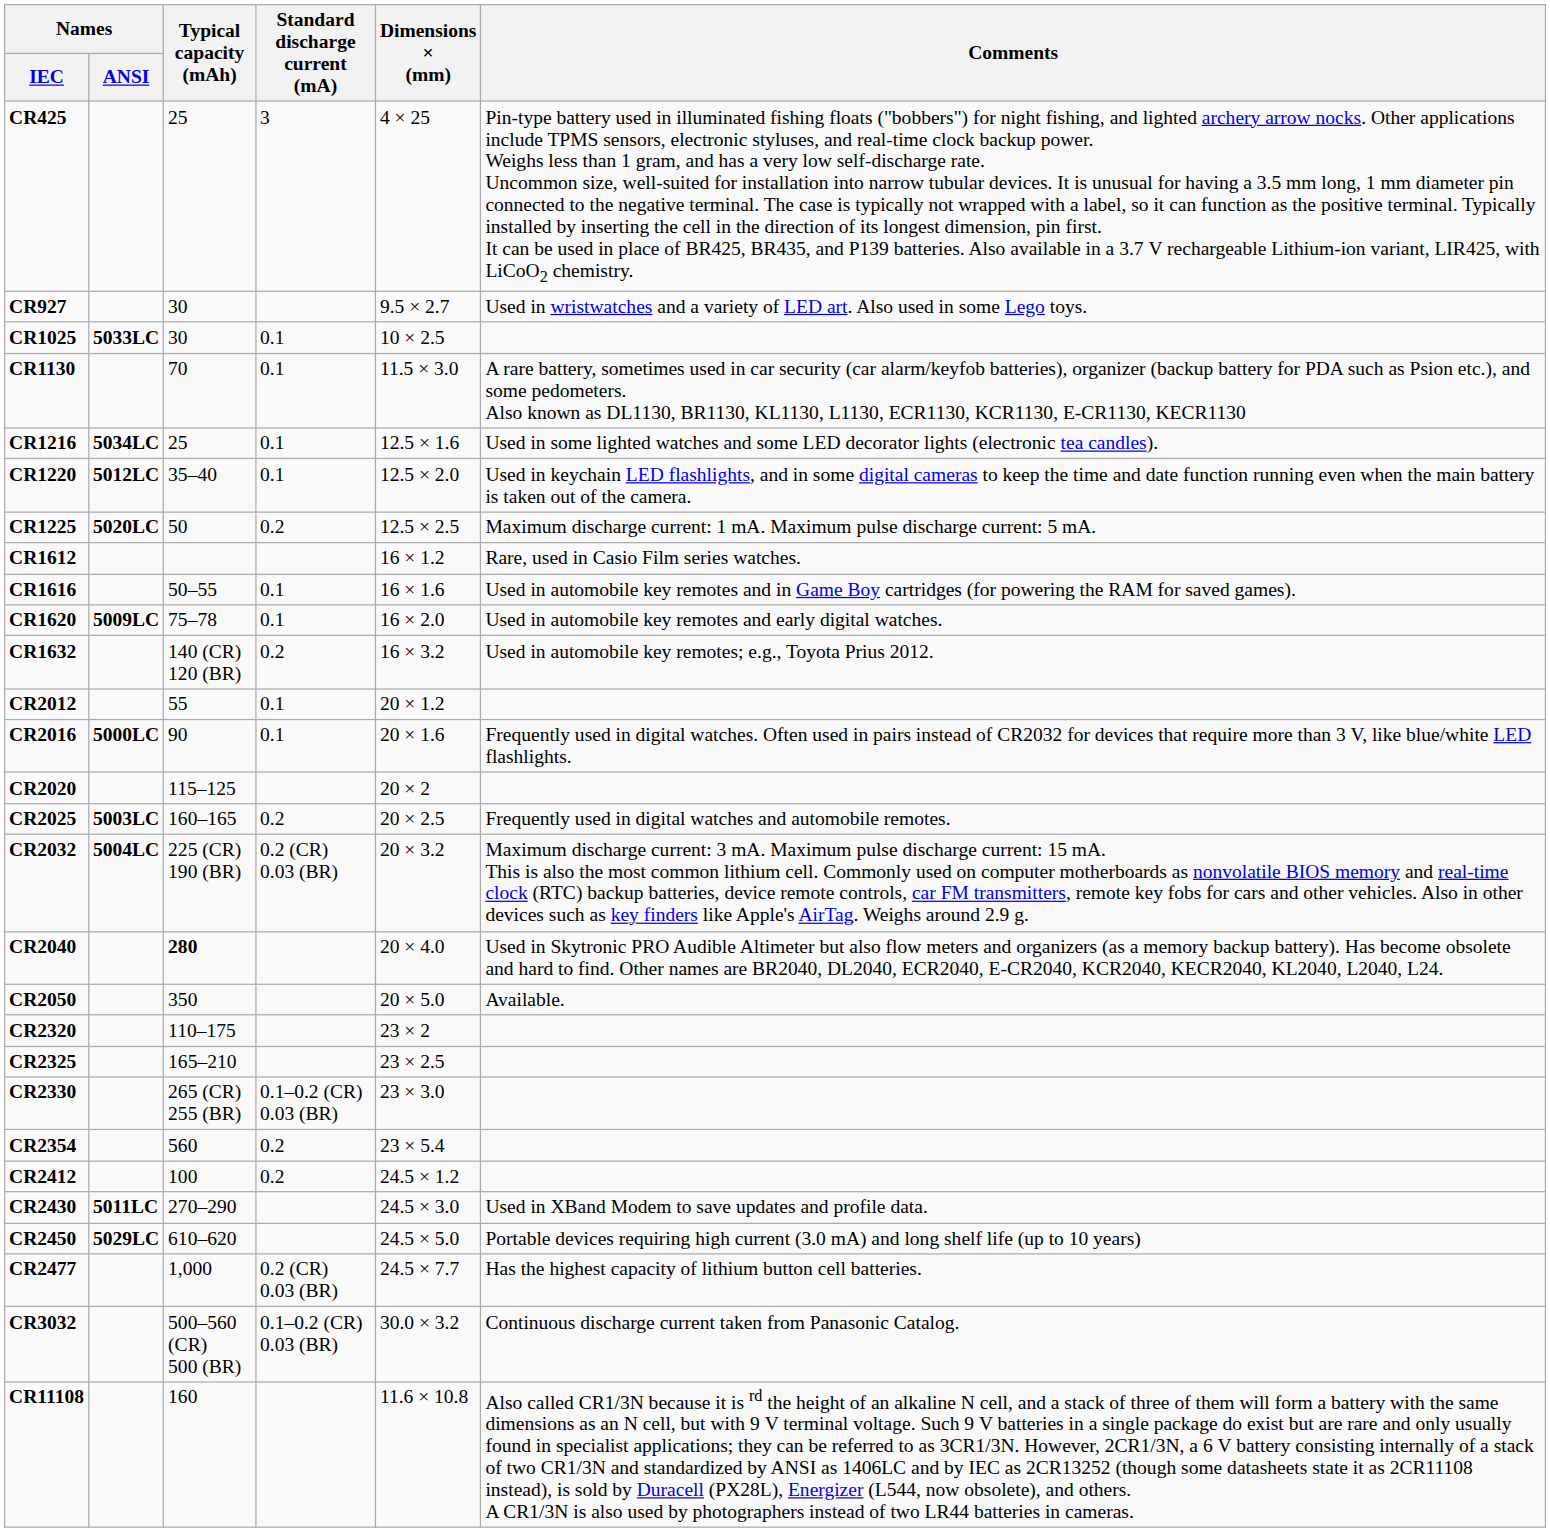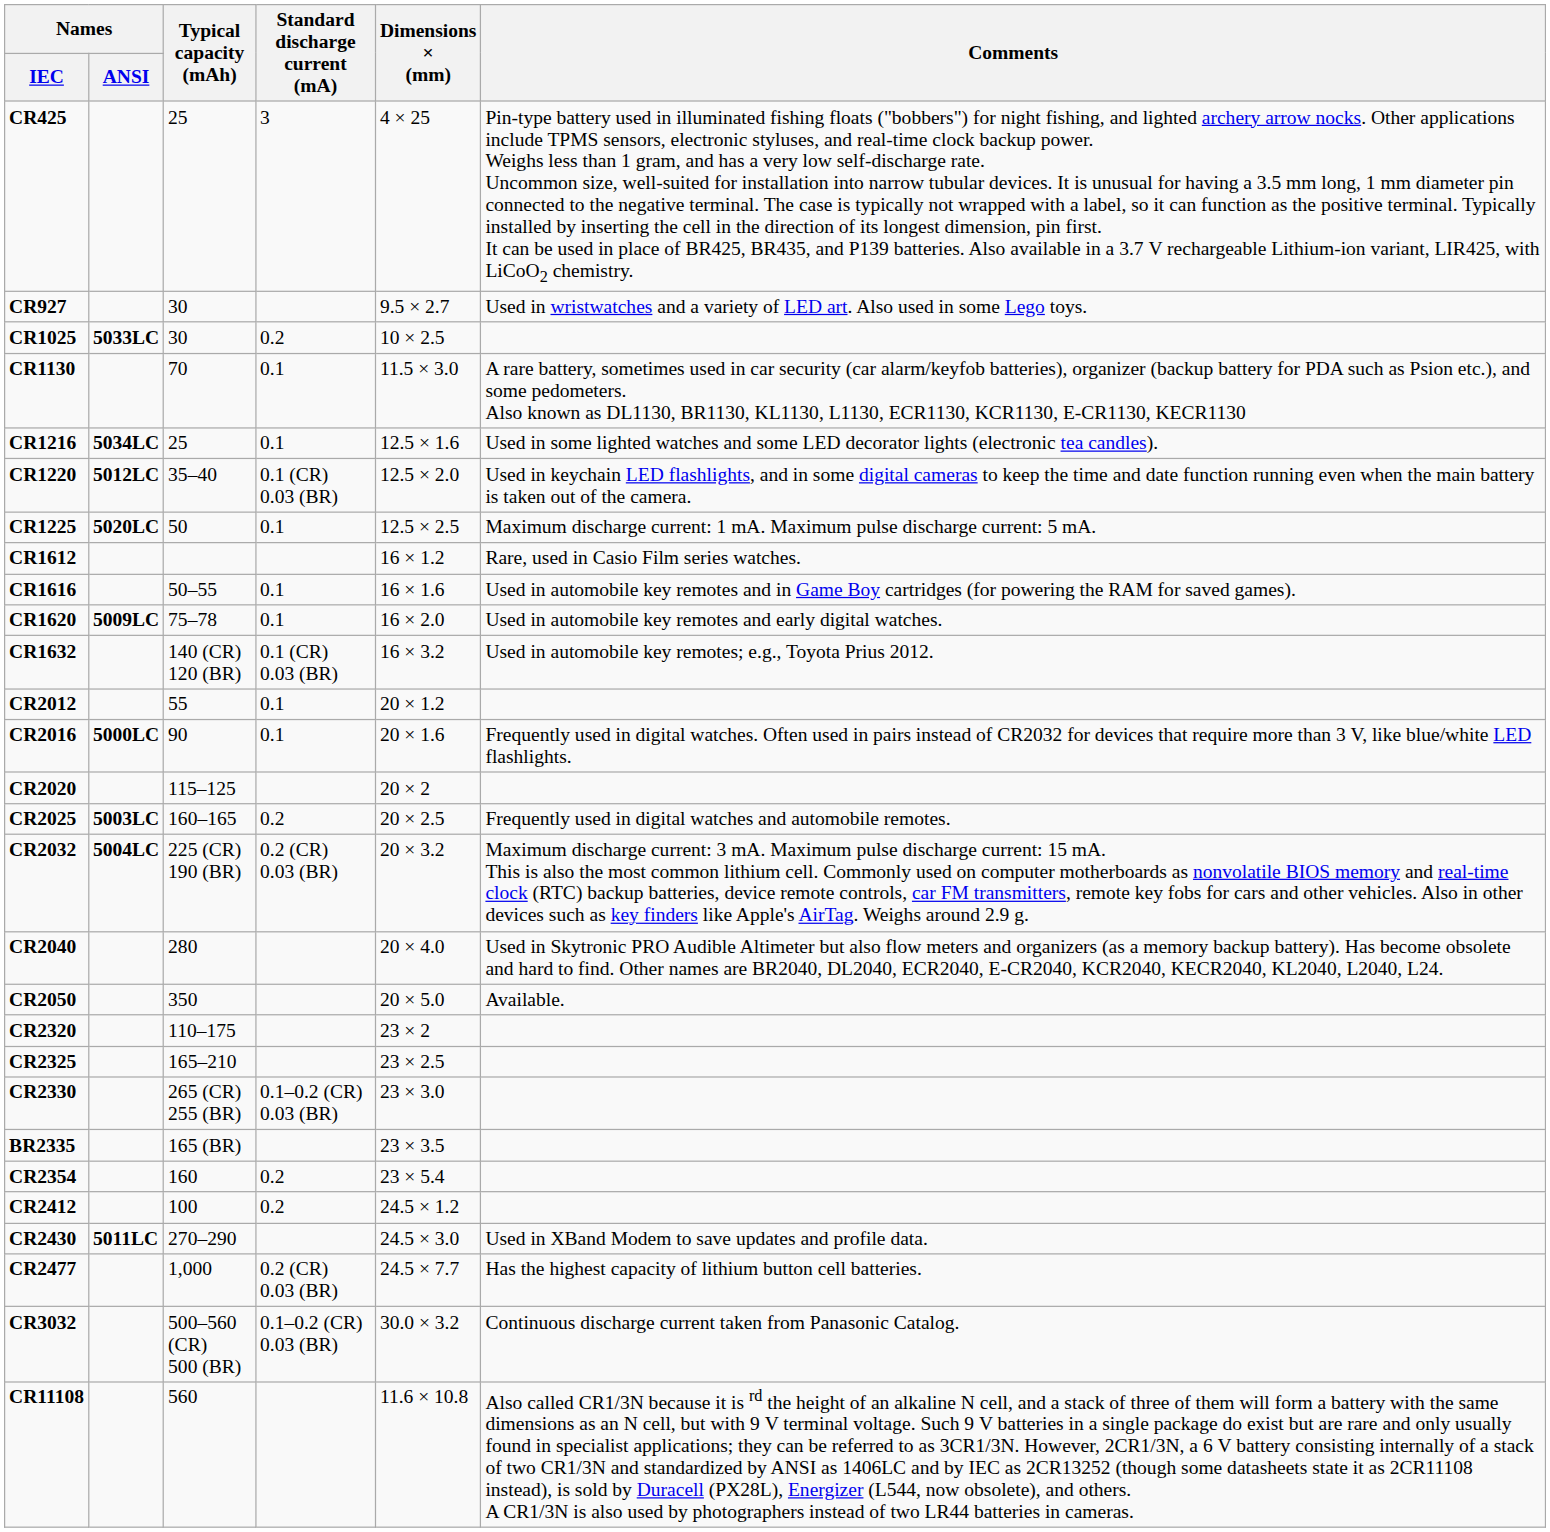CR1025 | Standard discharge current (mA): 0.1 -> 0.2
CR1220 | Standard discharge current (mA): 0.1 -> 0.1 (CR) 0.03 (BR)
CR1225 | Standard discharge current (mA): 0.2 -> 0.1
CR1632 | Standard discharge current (mA): 0.2 -> 0.1 (CR) 0.03 (BR)
CR2040 | Typical capacity (mAh): bold -> normal
+ row: BR2335 | 165 (BR) | 23 × 3.5
CR2354 | Typical capacity (mAh): 560 -> 160
- row: CR2450 | 5029LC | 610–620 | 24.5 × 5.0 | Portable devices requiring high current (3.0 mA) and long shelf life (up to 10 years)
CR11108 | Typical capacity (mAh): 160 -> 560
